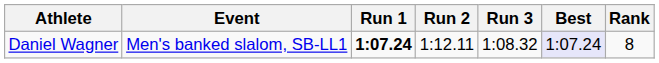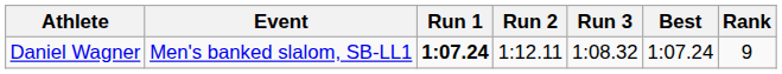Daniel Wagner | Best: lavender background -> no background
Daniel Wagner | Rank: 8 -> 9
